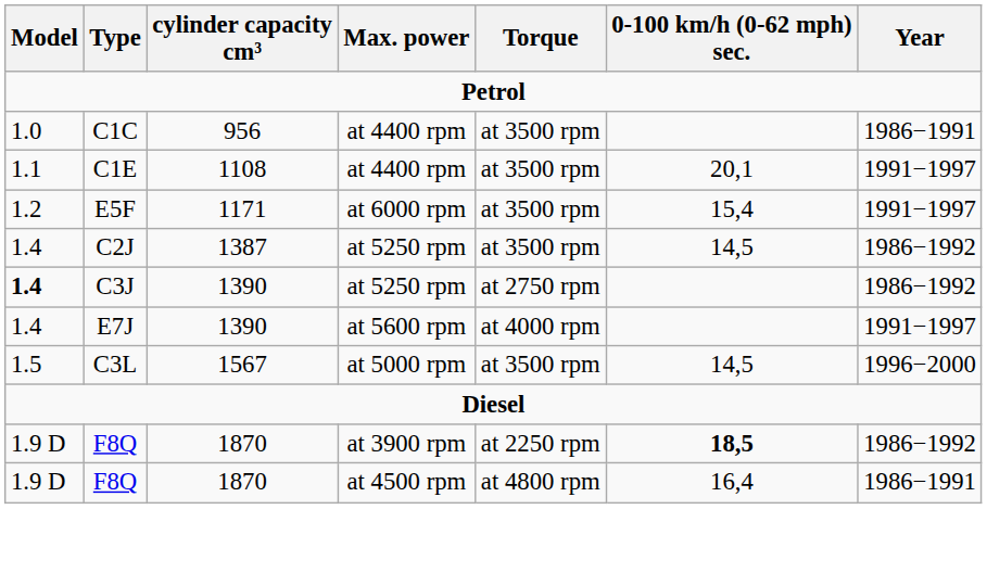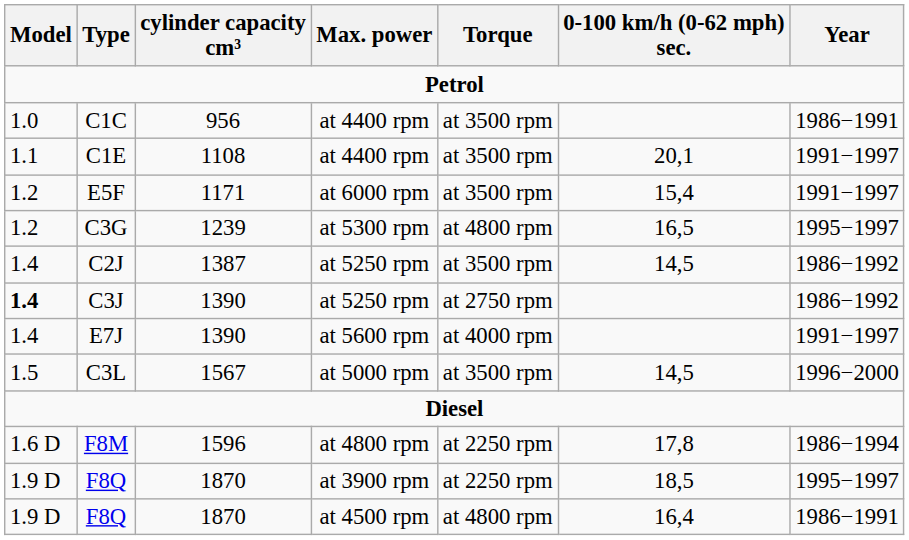+ row: 1.2 | C3G | 1239 | at 5300 rpm | at 4800 rpm | 16,5 | 1995−1997
+ row: 1.6 D | F8M | 1596 | at 4800 rpm | at 2250 rpm | 17,8 | 1986−1994
F8Q / at 3900 rpm | 0-100 km/h (0-62 mph) sec.: bold -> normal
F8Q / at 3900 rpm | Year: 1986−1992 -> 1995−1997
